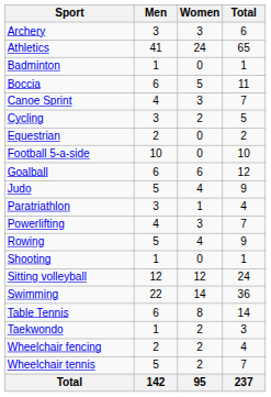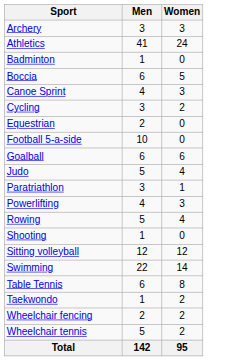- column: Total | 6 | 65 | 1 | 11 | 7 | 5 | 2 | 10 | 12 | 9 | 4 | 7 | 9 | 1 | 24 | 36 | 14 | 3 | 4 | 7 | 237
